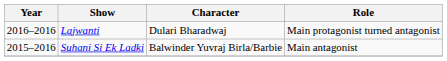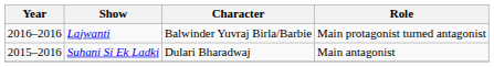Lajwanti | Character: Dulari Bharadwaj -> Balwinder Yuvraj Birla/Barbie
Suhani Si Ek Ladki | Character: Balwinder Yuvraj Birla/Barbie -> Dulari Bharadwaj
